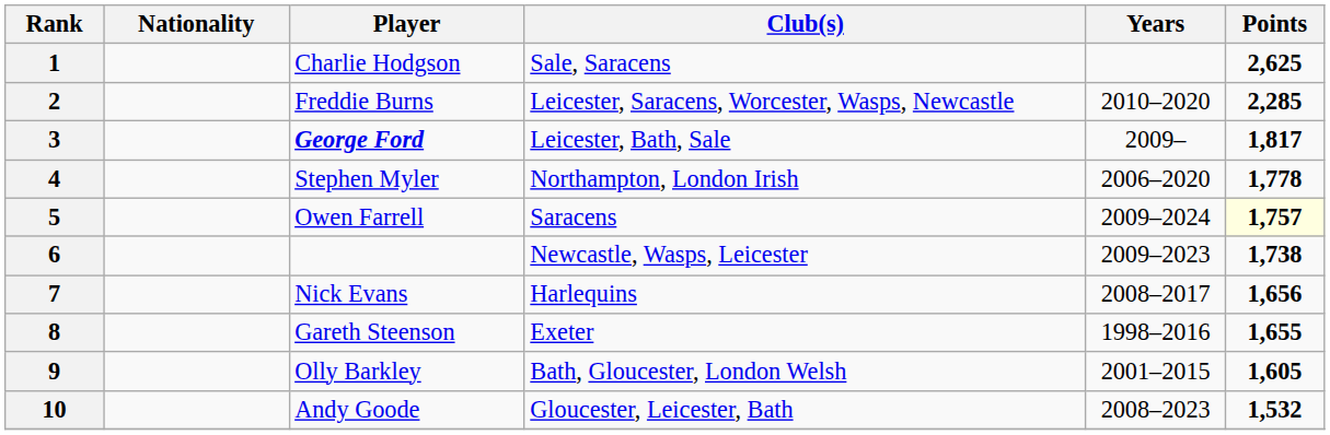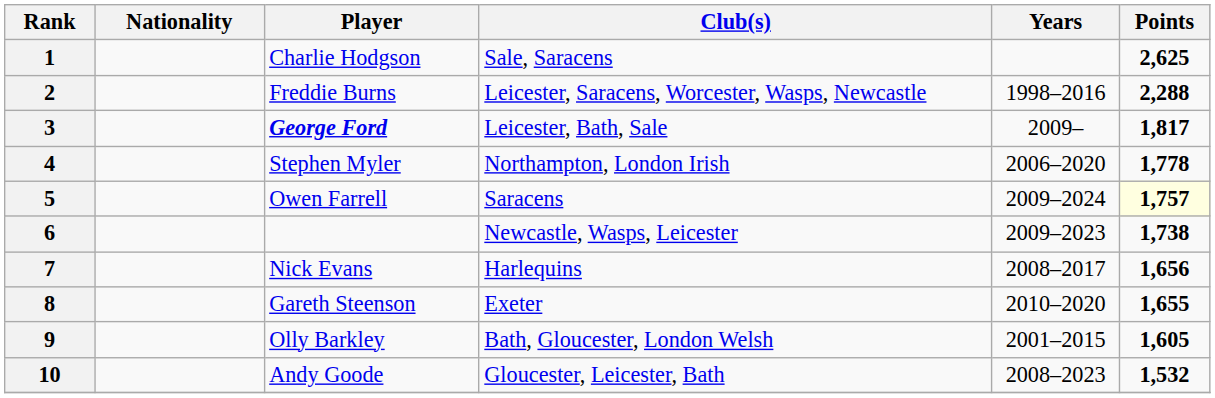2 | Years: 2010–2020 -> 1998–2016
2 | Points: 2,285 -> 2,288
8 | Years: 1998–2016 -> 2010–2020
